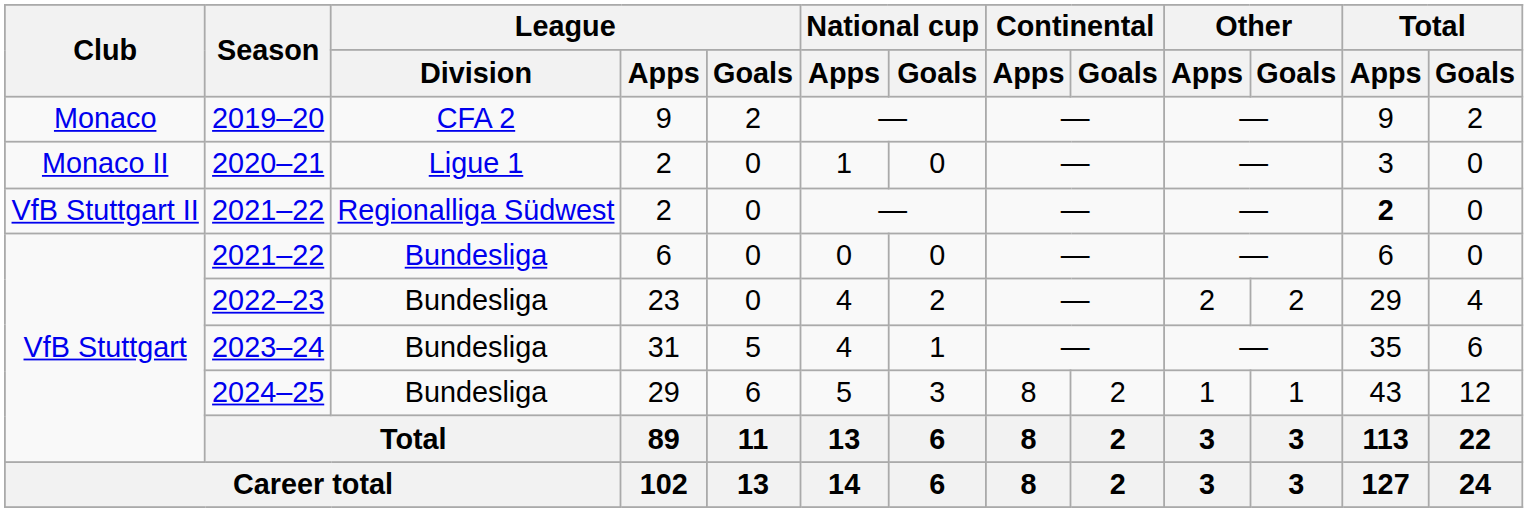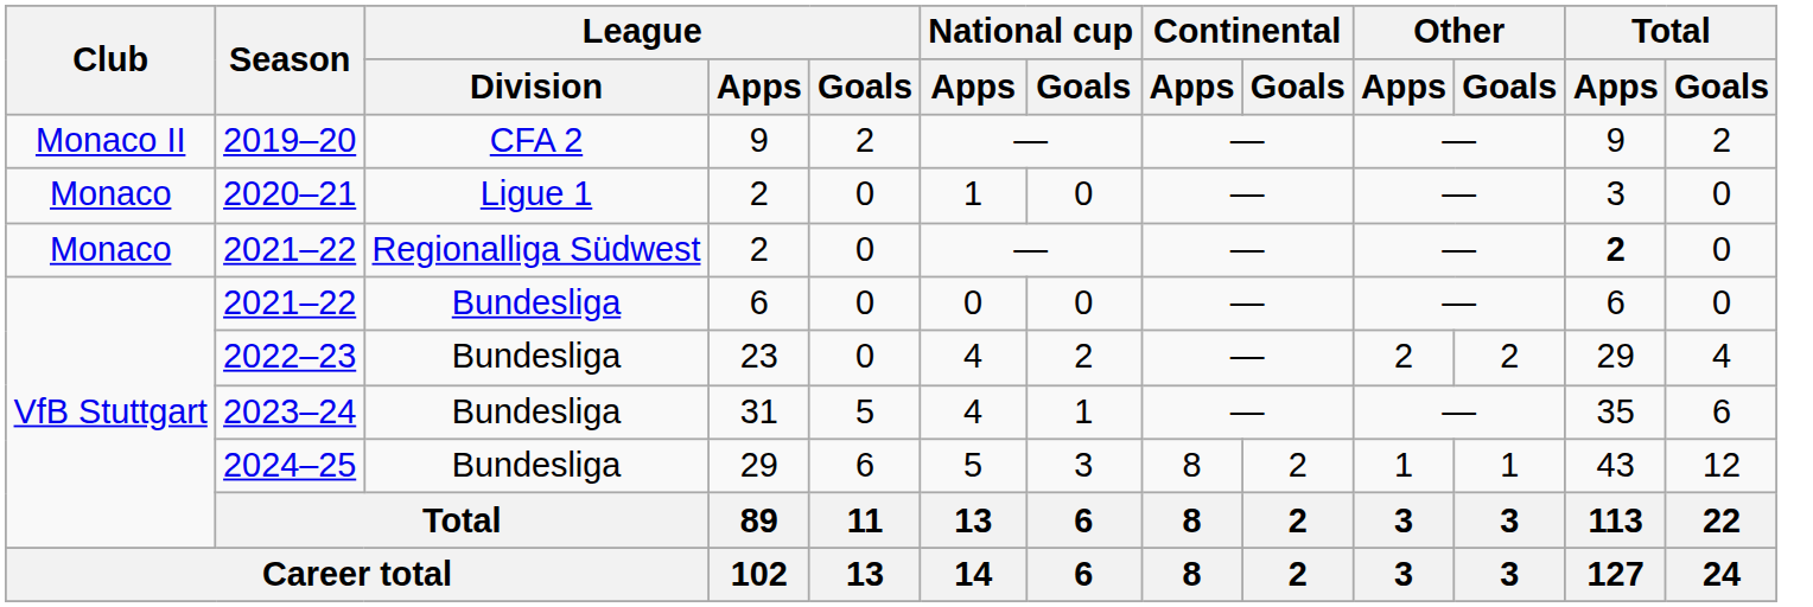2019–20 | Club: Monaco -> Monaco II
2020–21 | Club: Monaco II -> Monaco
2021–22 / 2 | Club: VfB Stuttgart II -> Monaco
